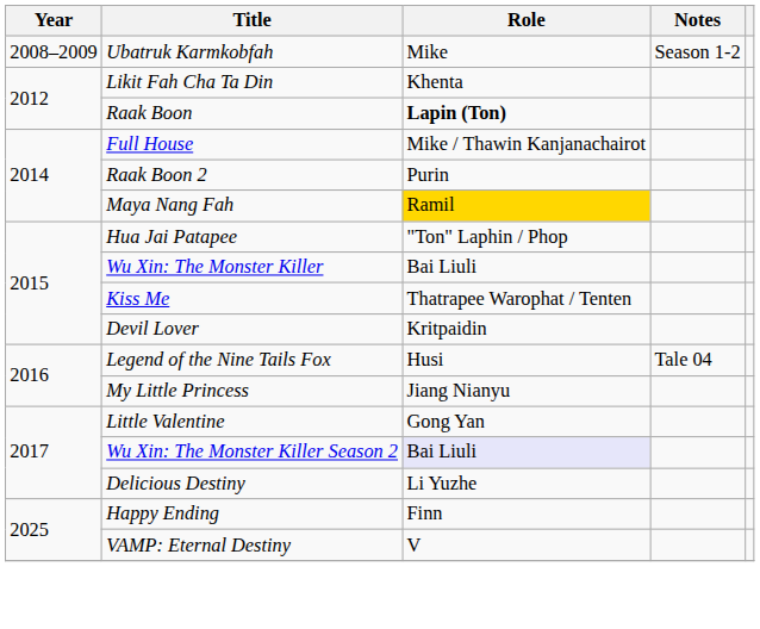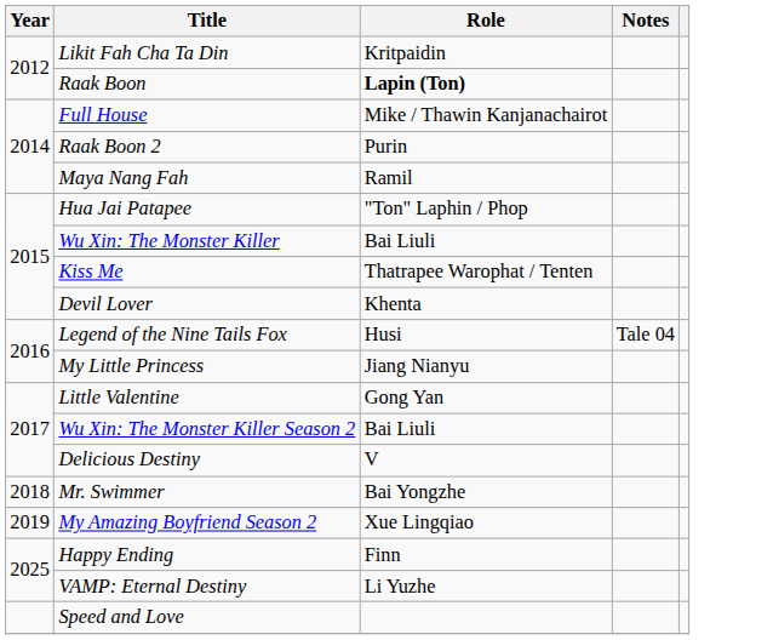- row: 2008–2009 | Ubatruk Karmkobfah | Mike | Season 1-2
Likit Fah Cha Ta Din | Role: Khenta -> Kritpaidin
Maya Nang Fah | Role: gold background -> no background
Devil Lover | Role: Kritpaidin -> Khenta
Wu Xin: The Monster Killer Season 2 | Role: lavender background -> no background
Delicious Destiny | Role: Li Yuzhe -> V
+ row: 2018 | Mr. Swimmer | Bai Yongzhe
+ row: 2019 | My Amazing Boyfriend Season 2 | Xue Lingqiao
VAMP: Eternal Destiny | Role: V -> Li Yuzhe
+ row: Speed and Love
